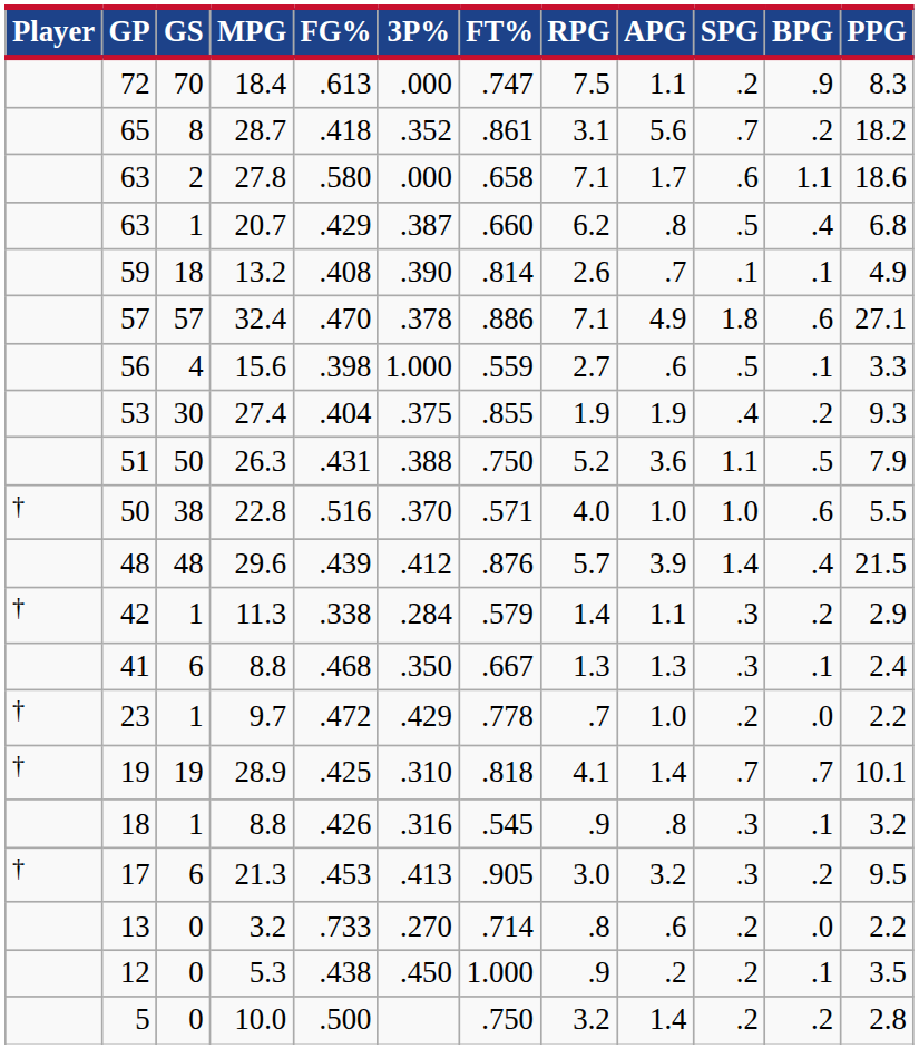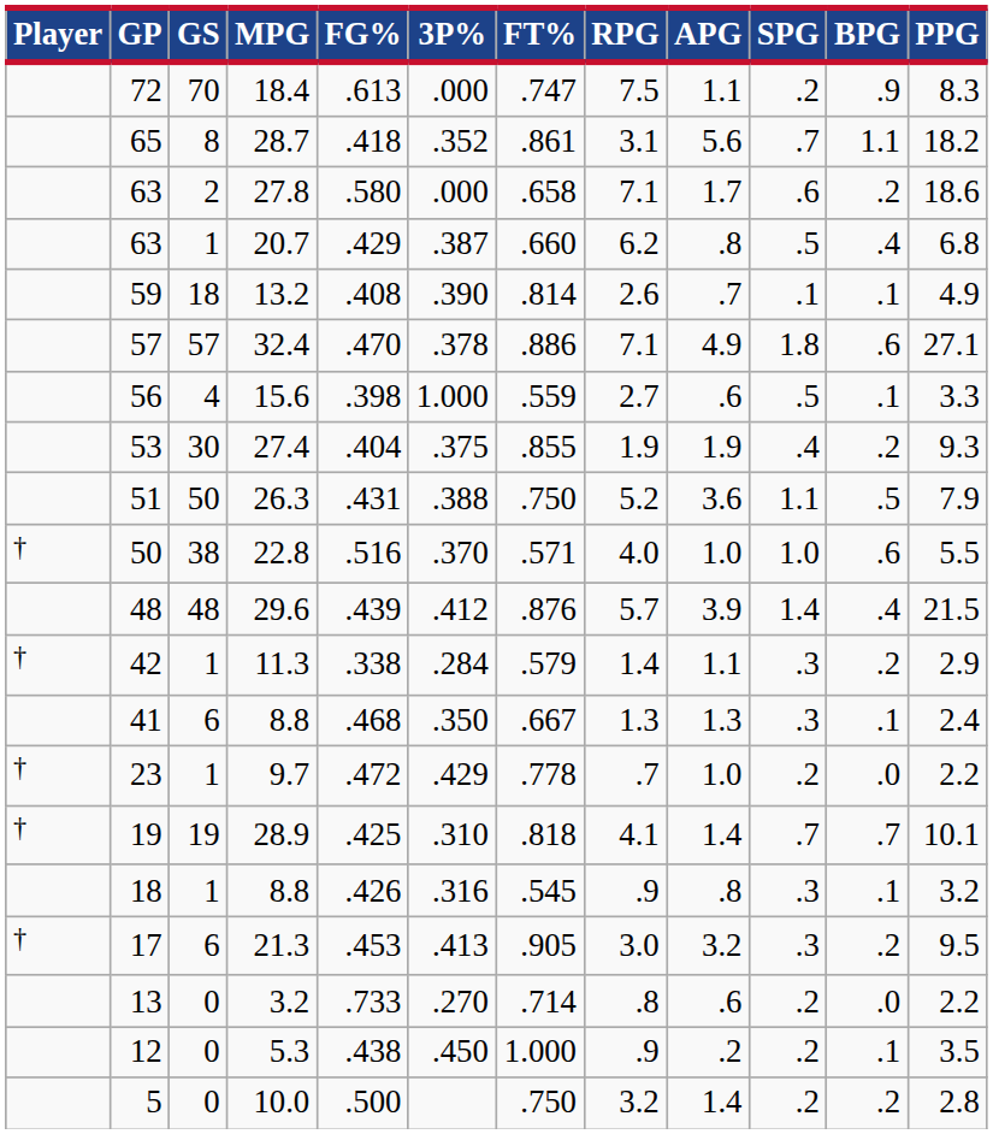65 | BPG: .2 -> 1.1
63 / 27.8 | BPG: 1.1 -> .2
